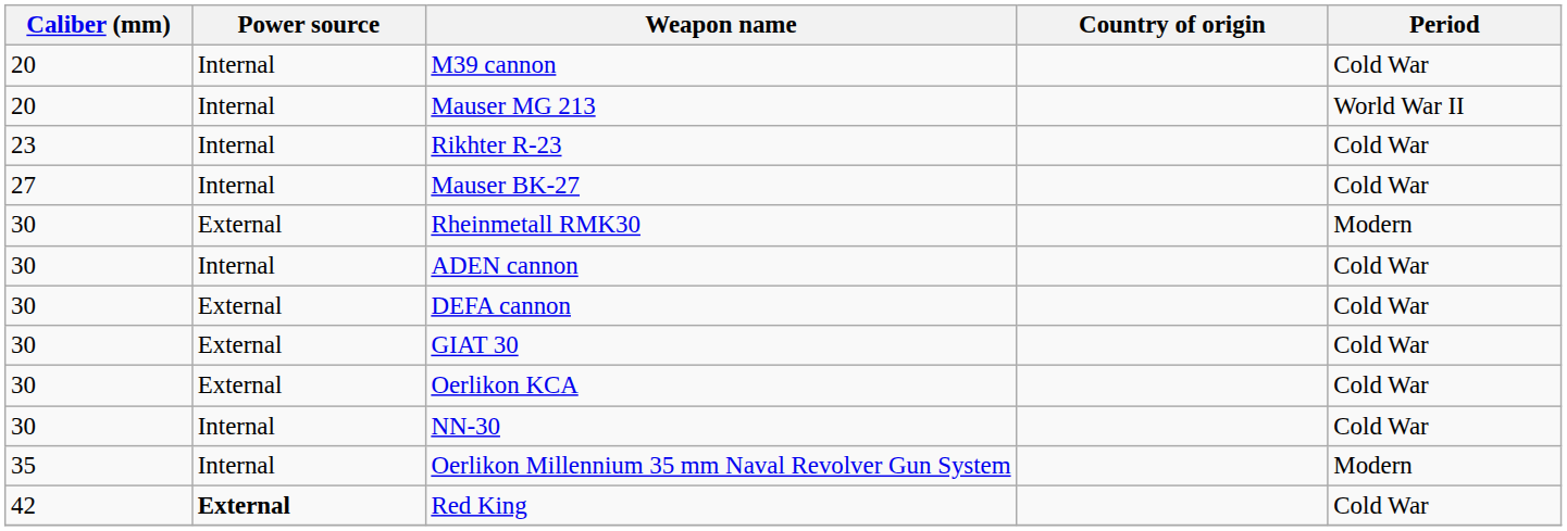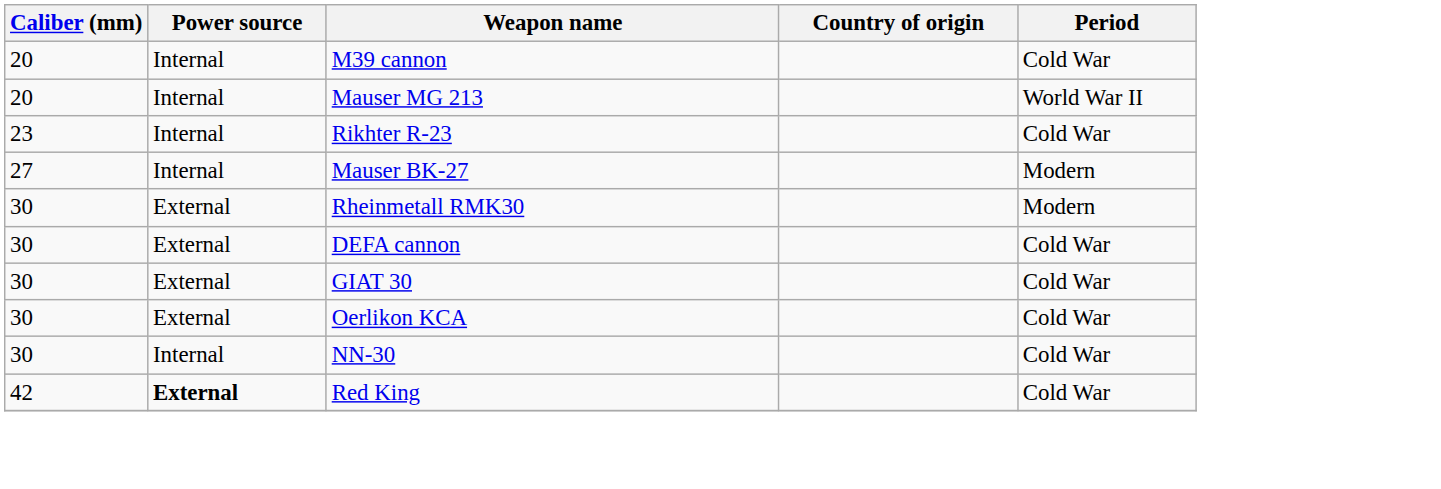Mauser BK-27 | Period: Cold War -> Modern
- row: 30 | Internal | ADEN cannon | Cold War
- row: 35 | Internal | Oerlikon Millennium 35 mm Naval Revolver Gun System | Modern
